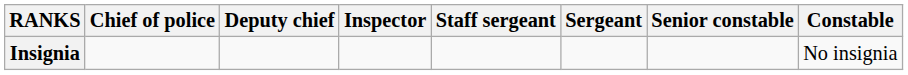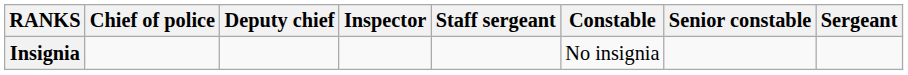columns swapped: Sergeant <-> Constable
